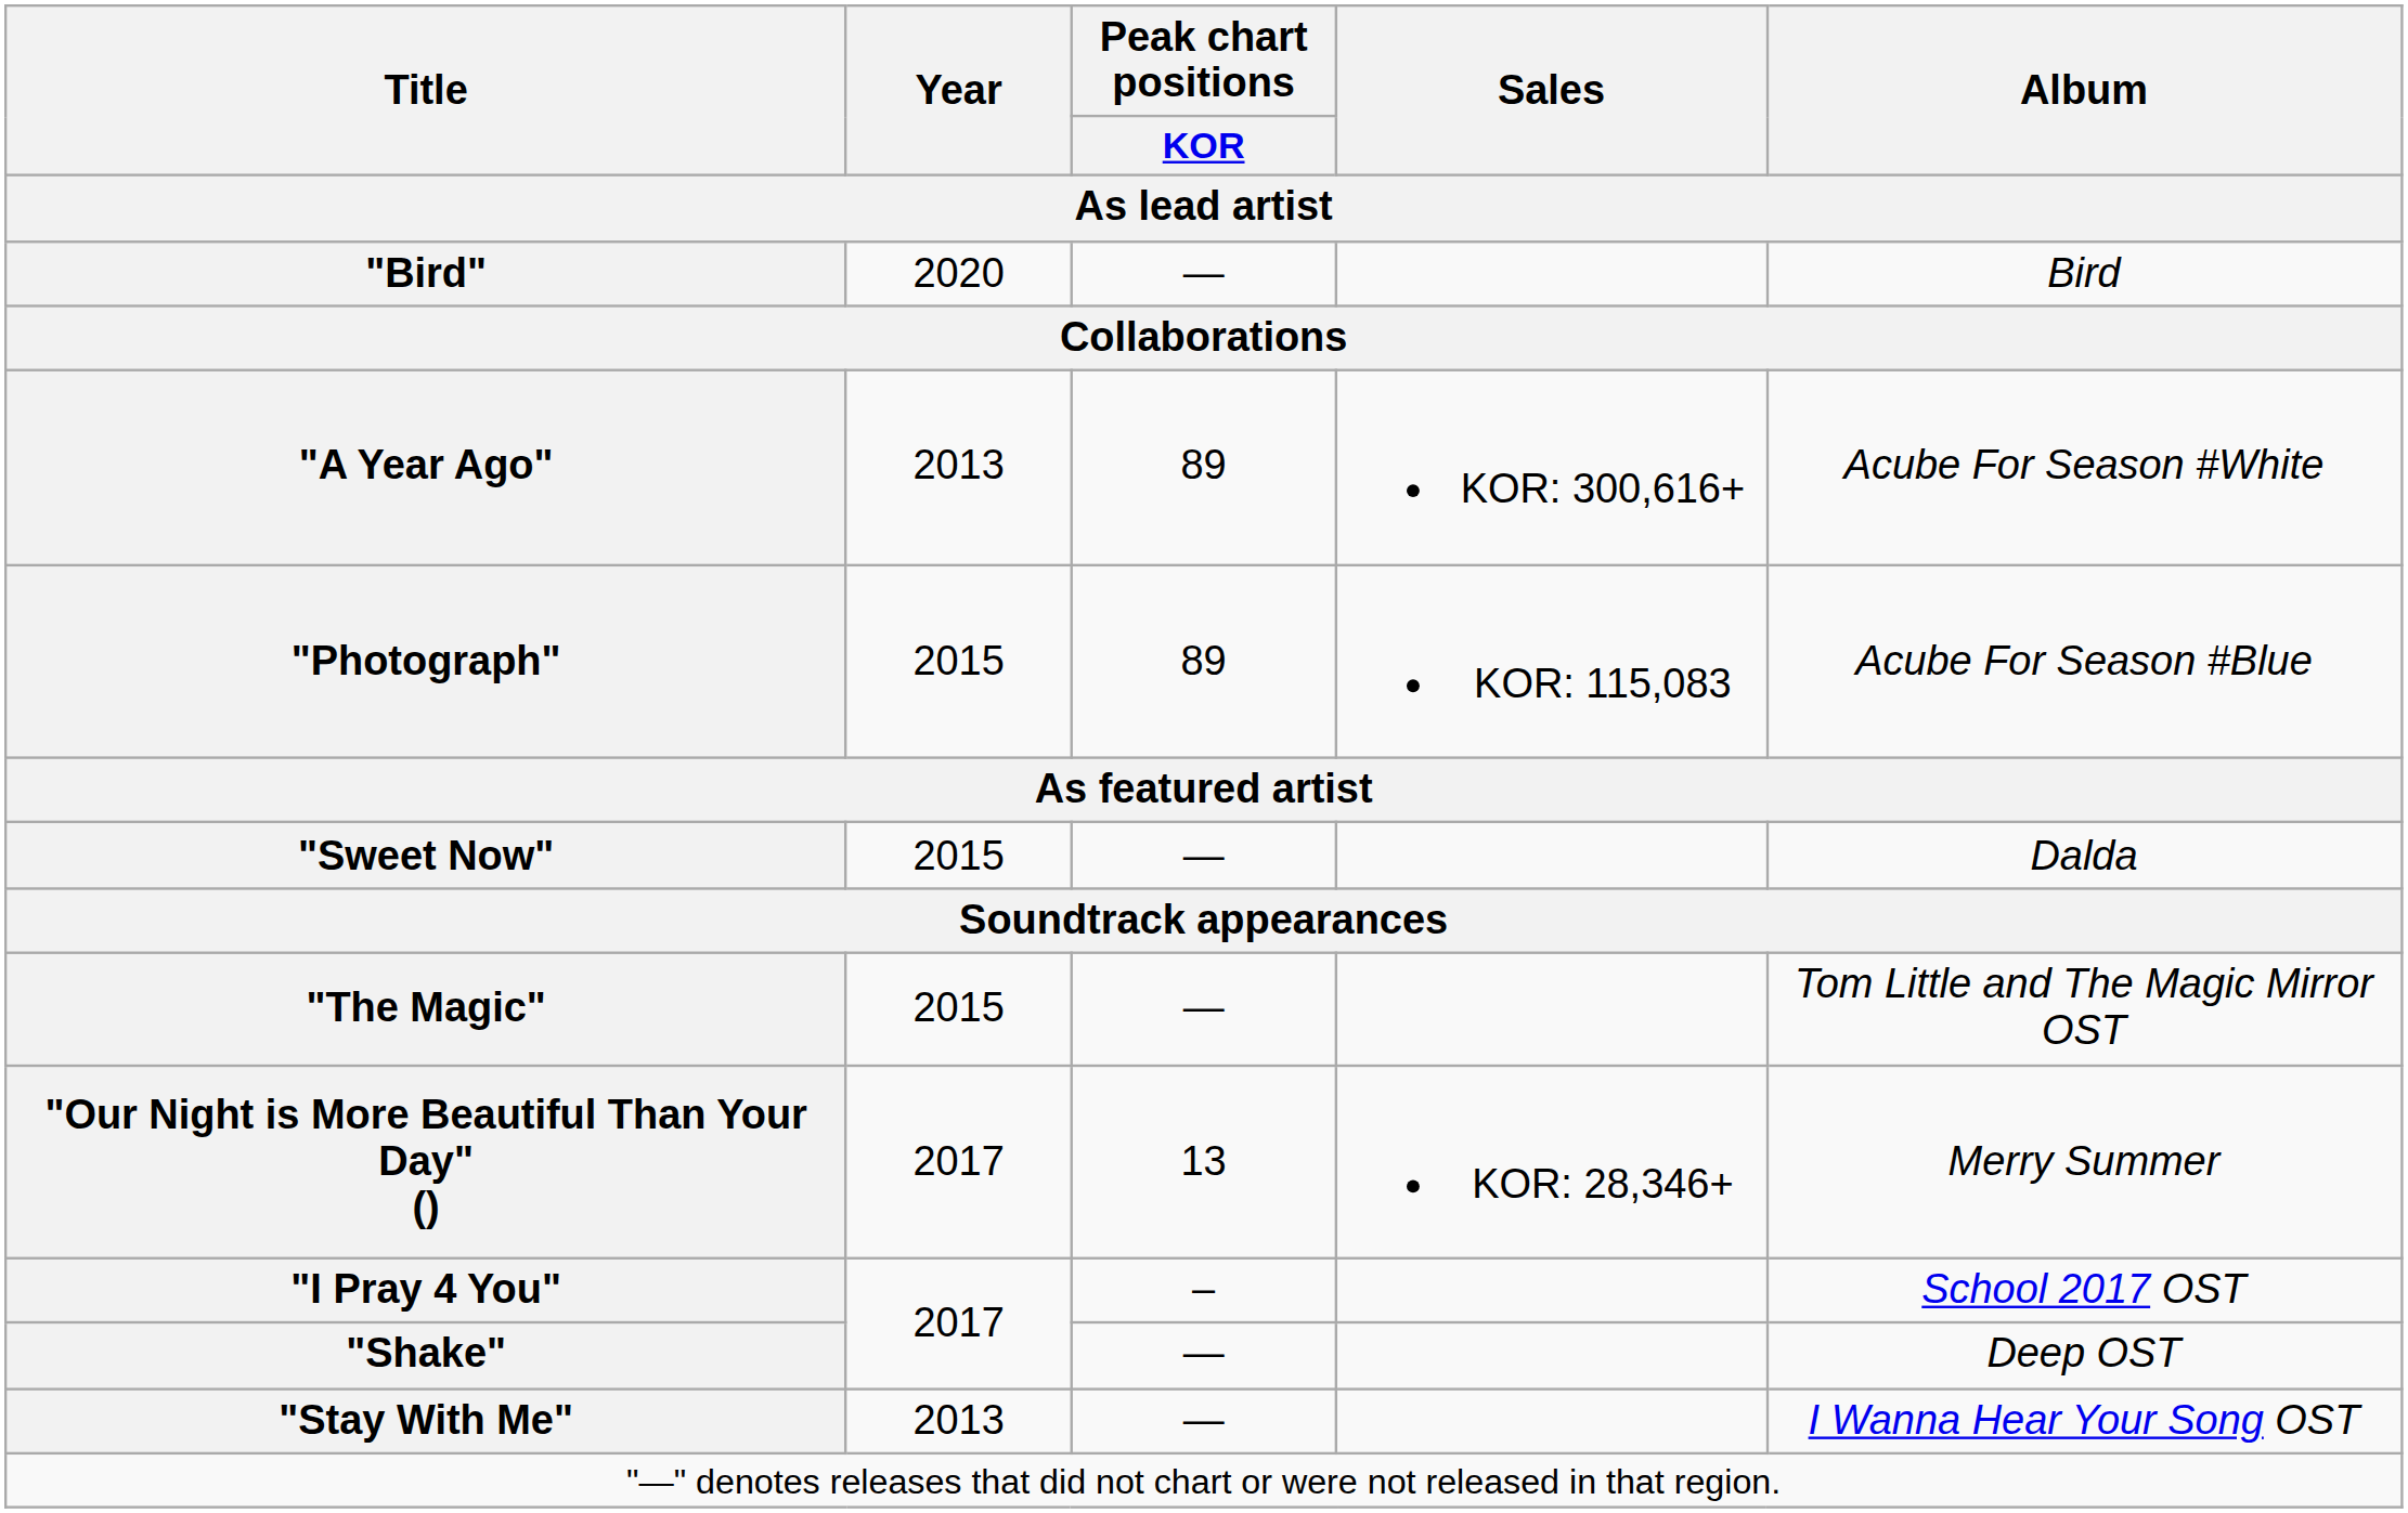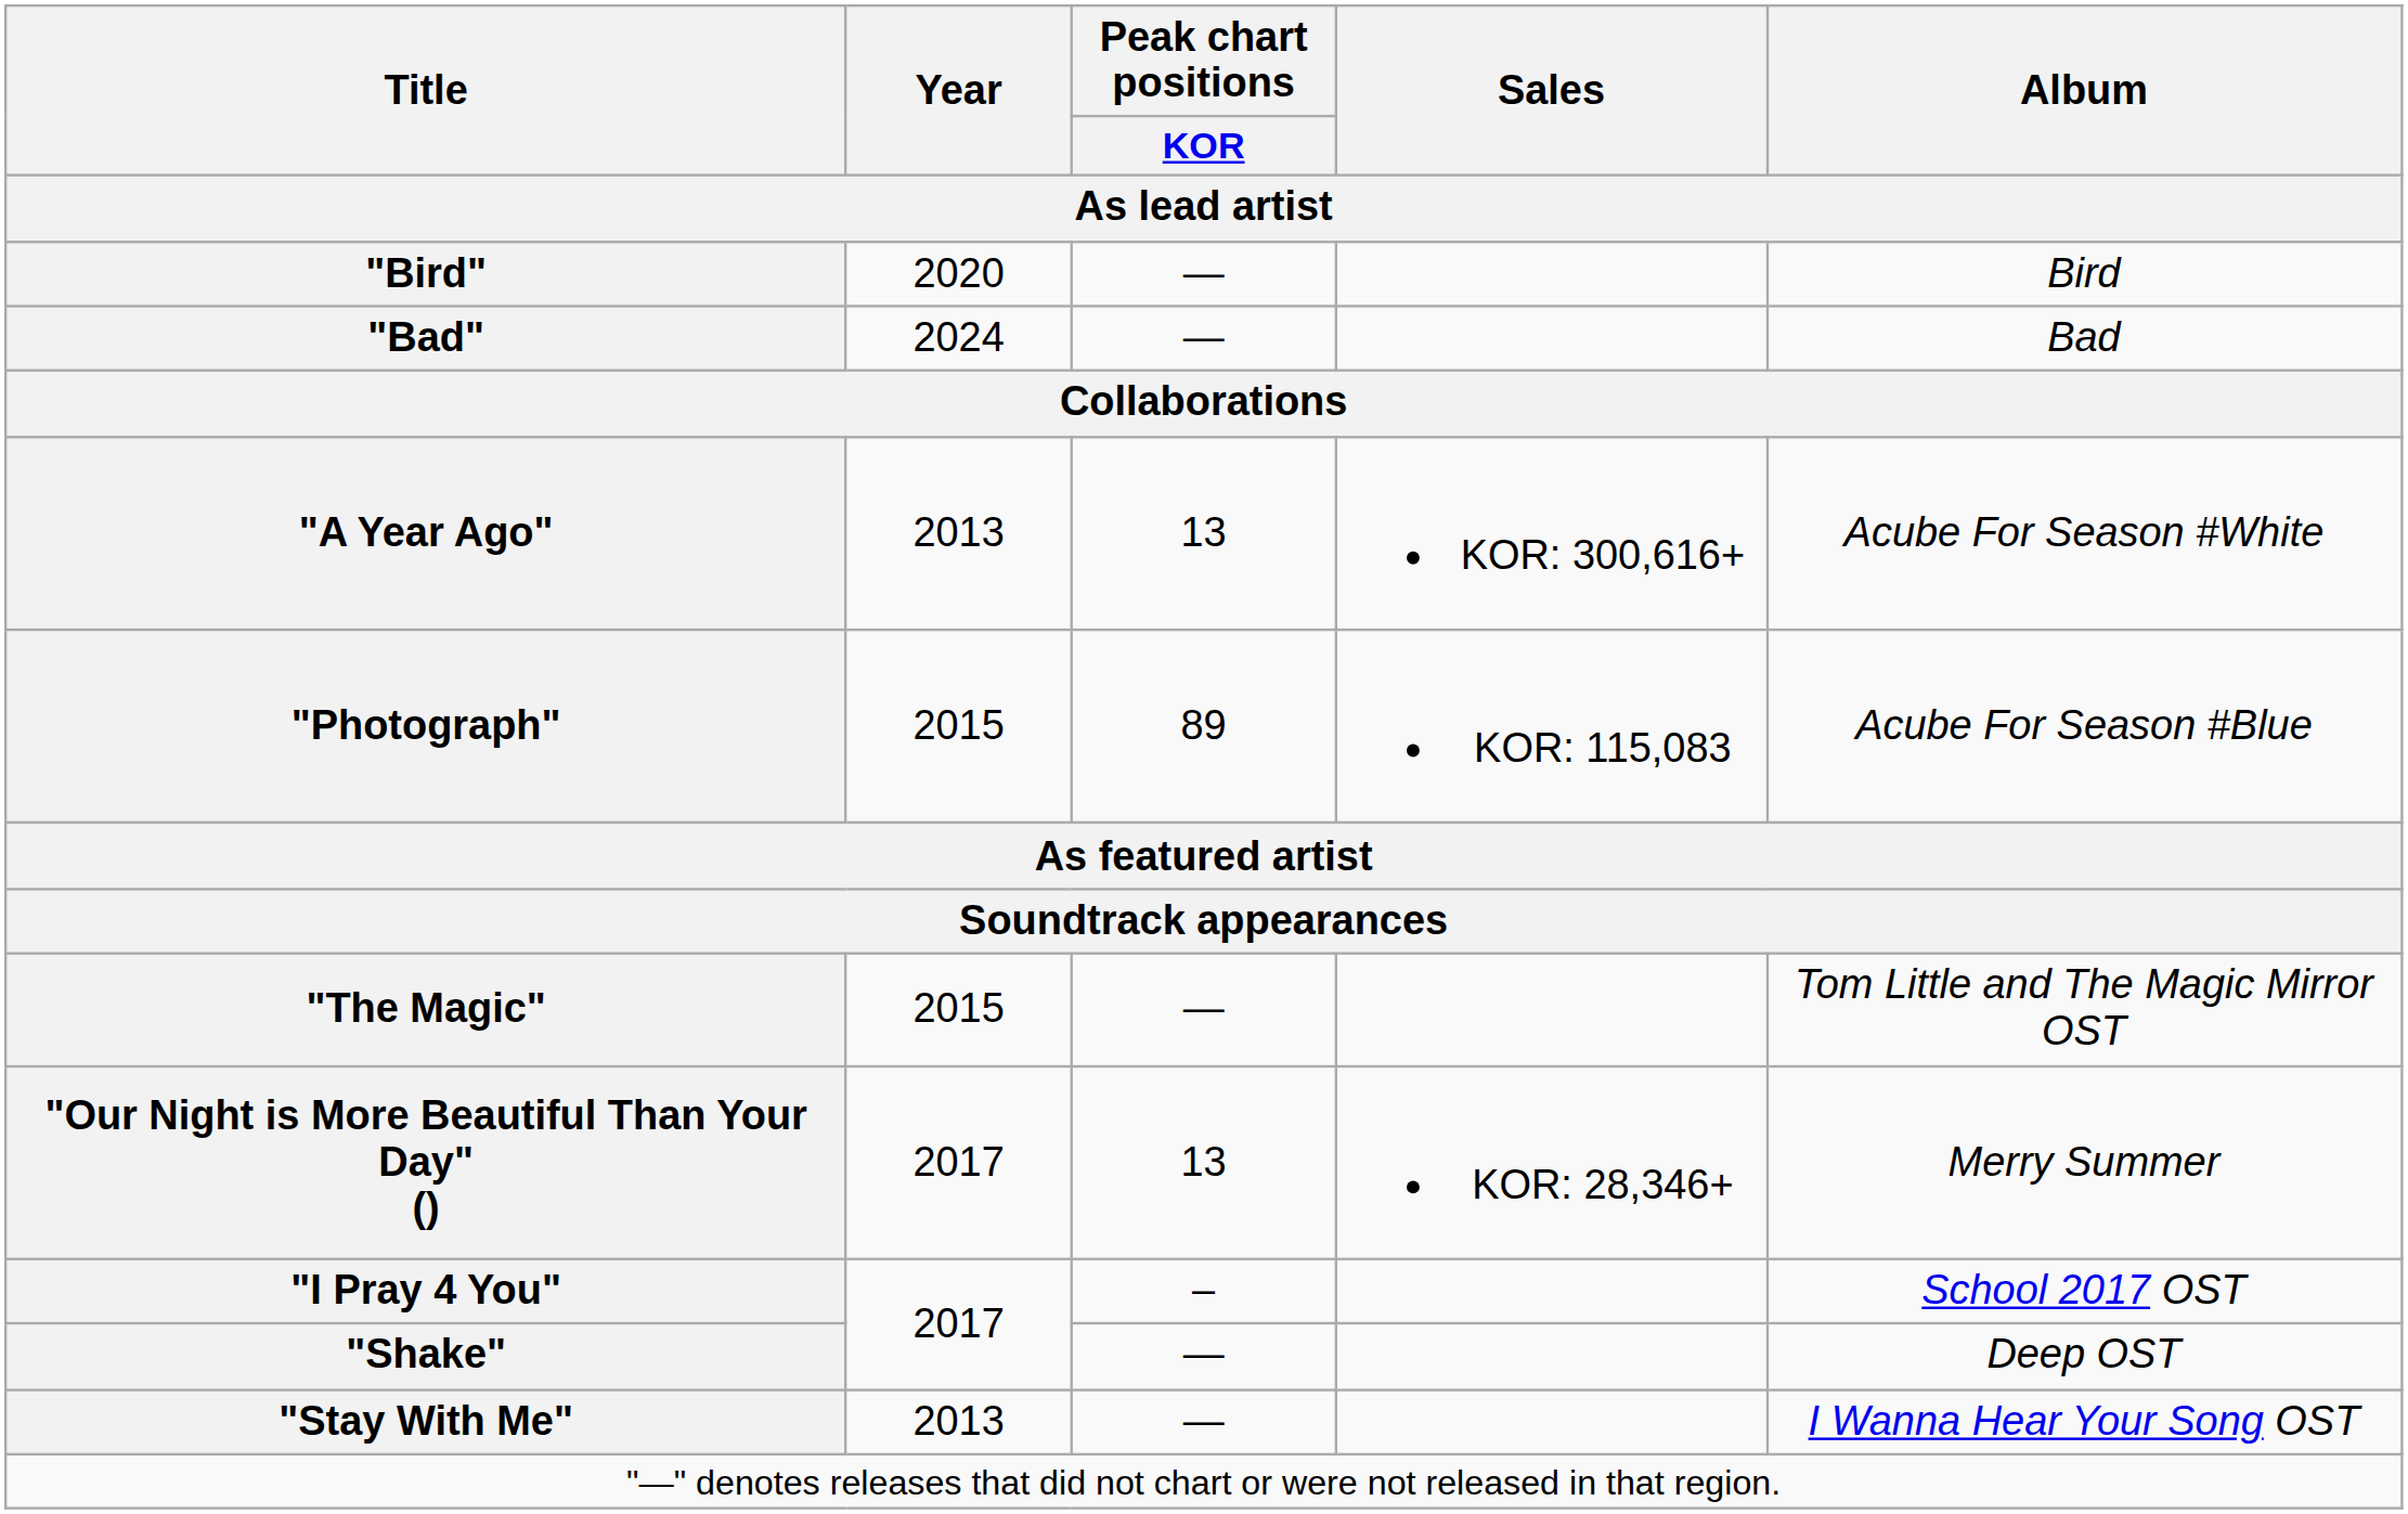+ row: "Bad" | 2024 | — | Bad
"A Year Ago" | Peak chart positions / KOR: 89 -> 13
- row: "Sweet Now" | 2015 | — | Dalda
